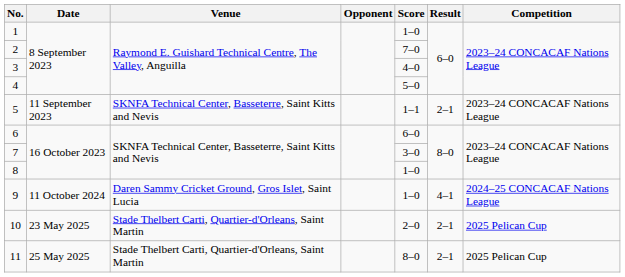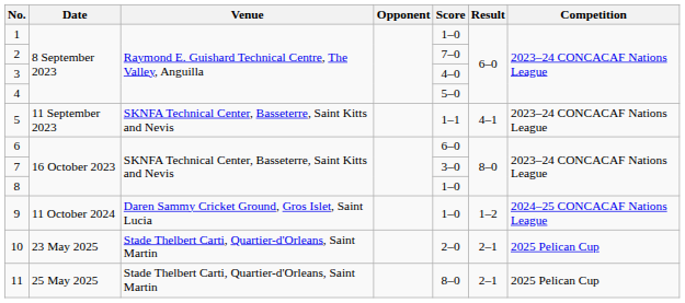5 | Result: 2–1 -> 4–1
9 | Result: 4–1 -> 1–2
